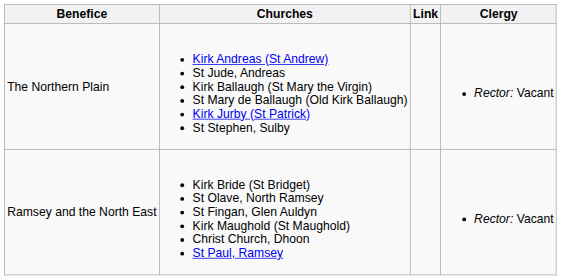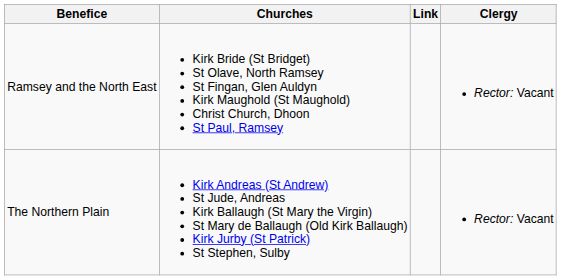rows swapped: The Northern Plain <-> Ramsey and the North East
